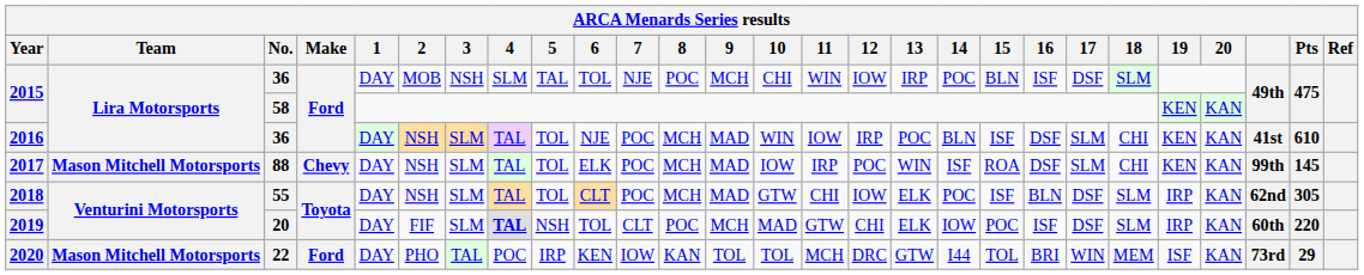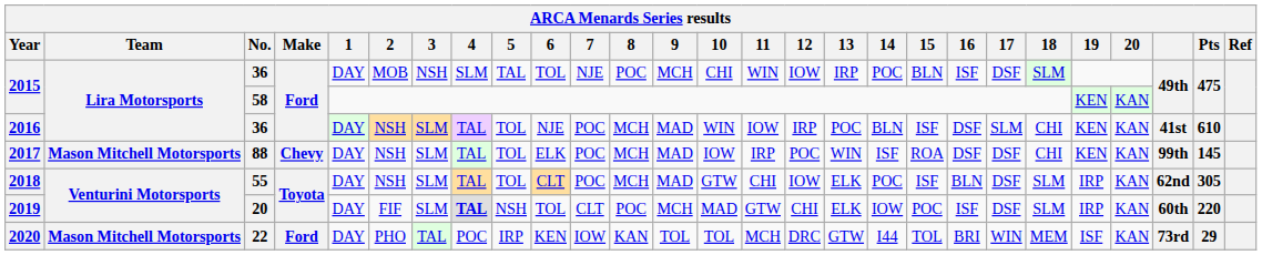2017 | 17: SLM -> DSF
